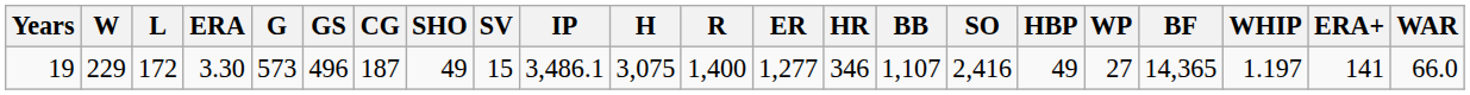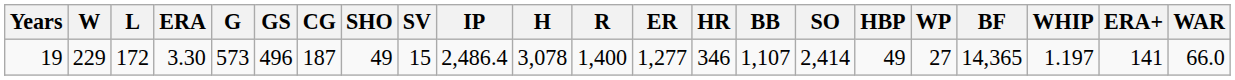19 | IP: 3,486.1 -> 2,486.4
19 | H: 3,075 -> 3,078
19 | SO: 2,416 -> 2,414
